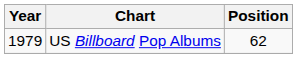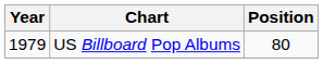US Billboard Pop Albums | Position: 62 -> 80
